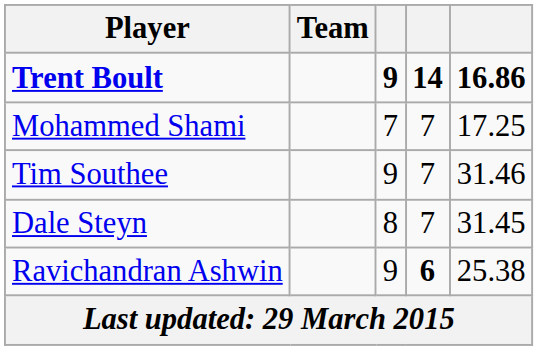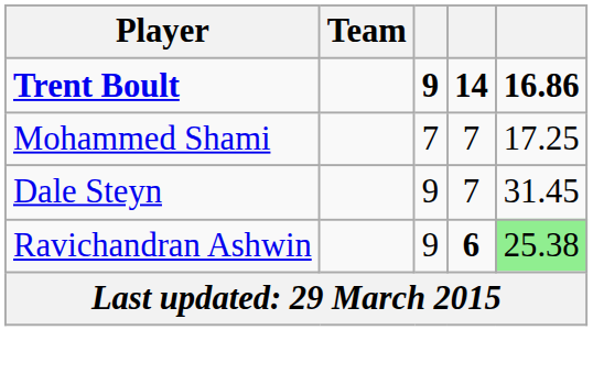- row: Tim Southee | 9 | 7 | 31.46
Dale Steyn | column 3: 8 -> 9
Ravichandran Ashwin | column 5: no background -> lightgreen background
